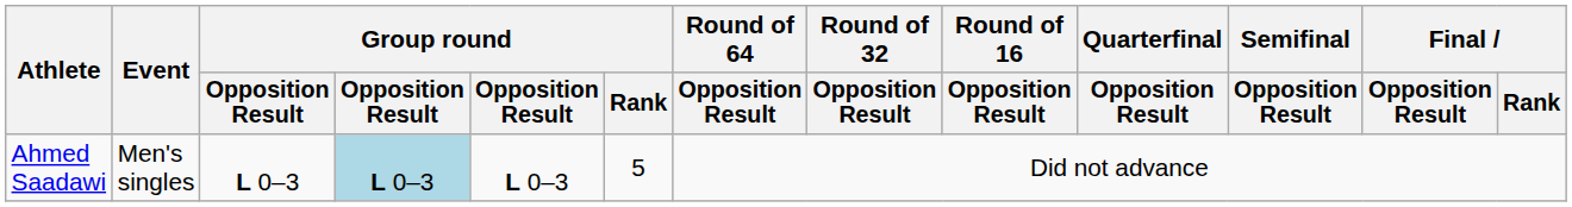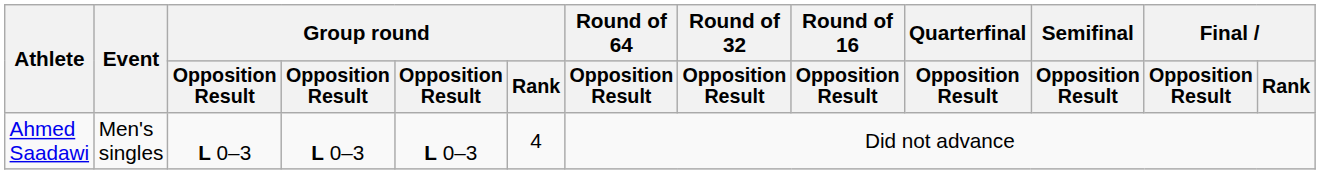Ahmed Saadawi | column 4: lightblue background -> no background
Ahmed Saadawi | Group round / Rank: 5 -> 4
